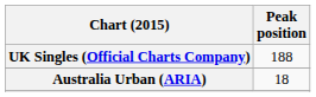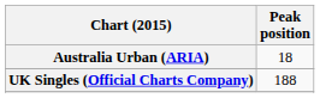rows swapped: Australia Urban (ARIA) <-> UK Singles (Official Charts Company)
